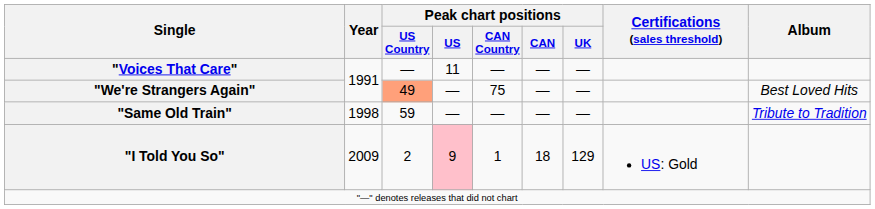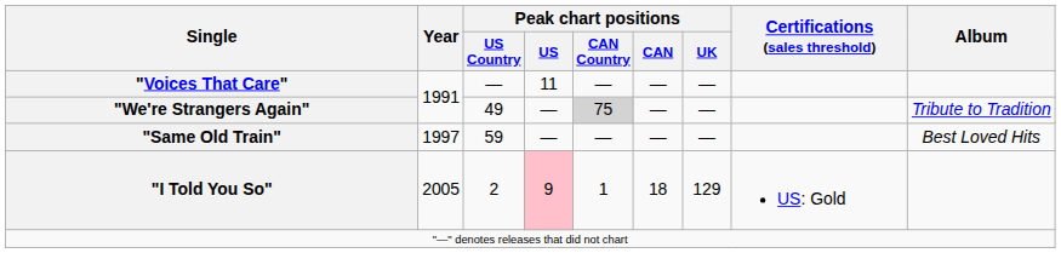"We're Strangers Again" | Peak chart positions / US Country: lightsalmon background -> no background
"We're Strangers Again" | Peak chart positions / CAN Country: no background -> lightgrey background
"We're Strangers Again" | Album: Best Loved Hits -> Tribute to Tradition
"Same Old Train" | Year: 1998 -> 1997
"Same Old Train" | Album: Tribute to Tradition -> Best Loved Hits
"I Told You So" | Year: 2009 -> 2005
